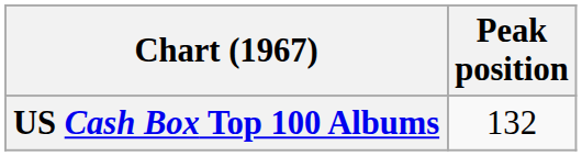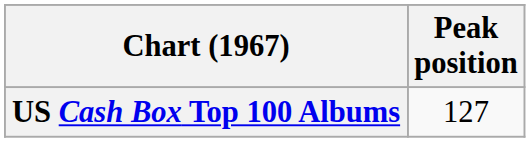US Cash Box Top 100 Albums | Peak position: 132 -> 127
